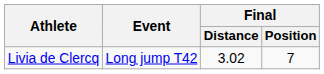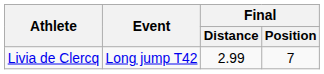Livia de Clercq | Final / Distance: 3.02 -> 2.99
